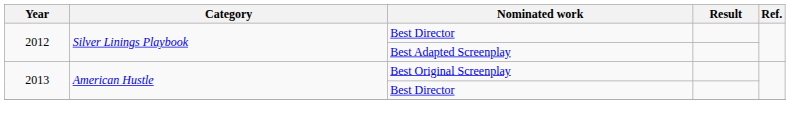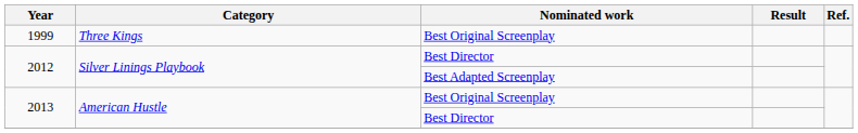+ row: 1999 | Three Kings | Best Original Screenplay
